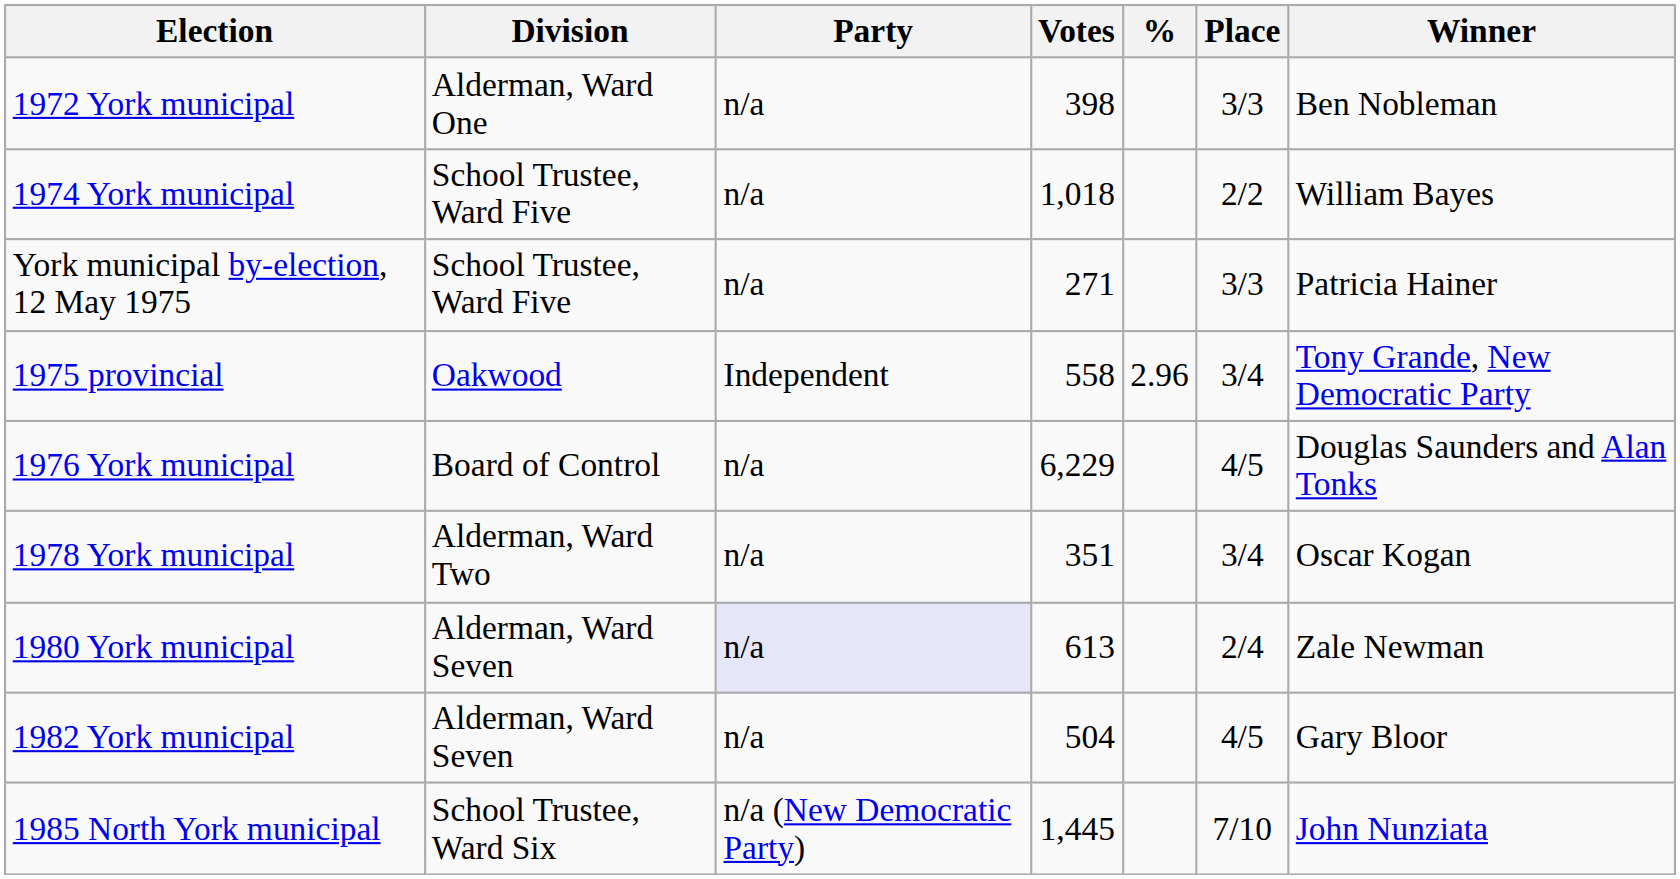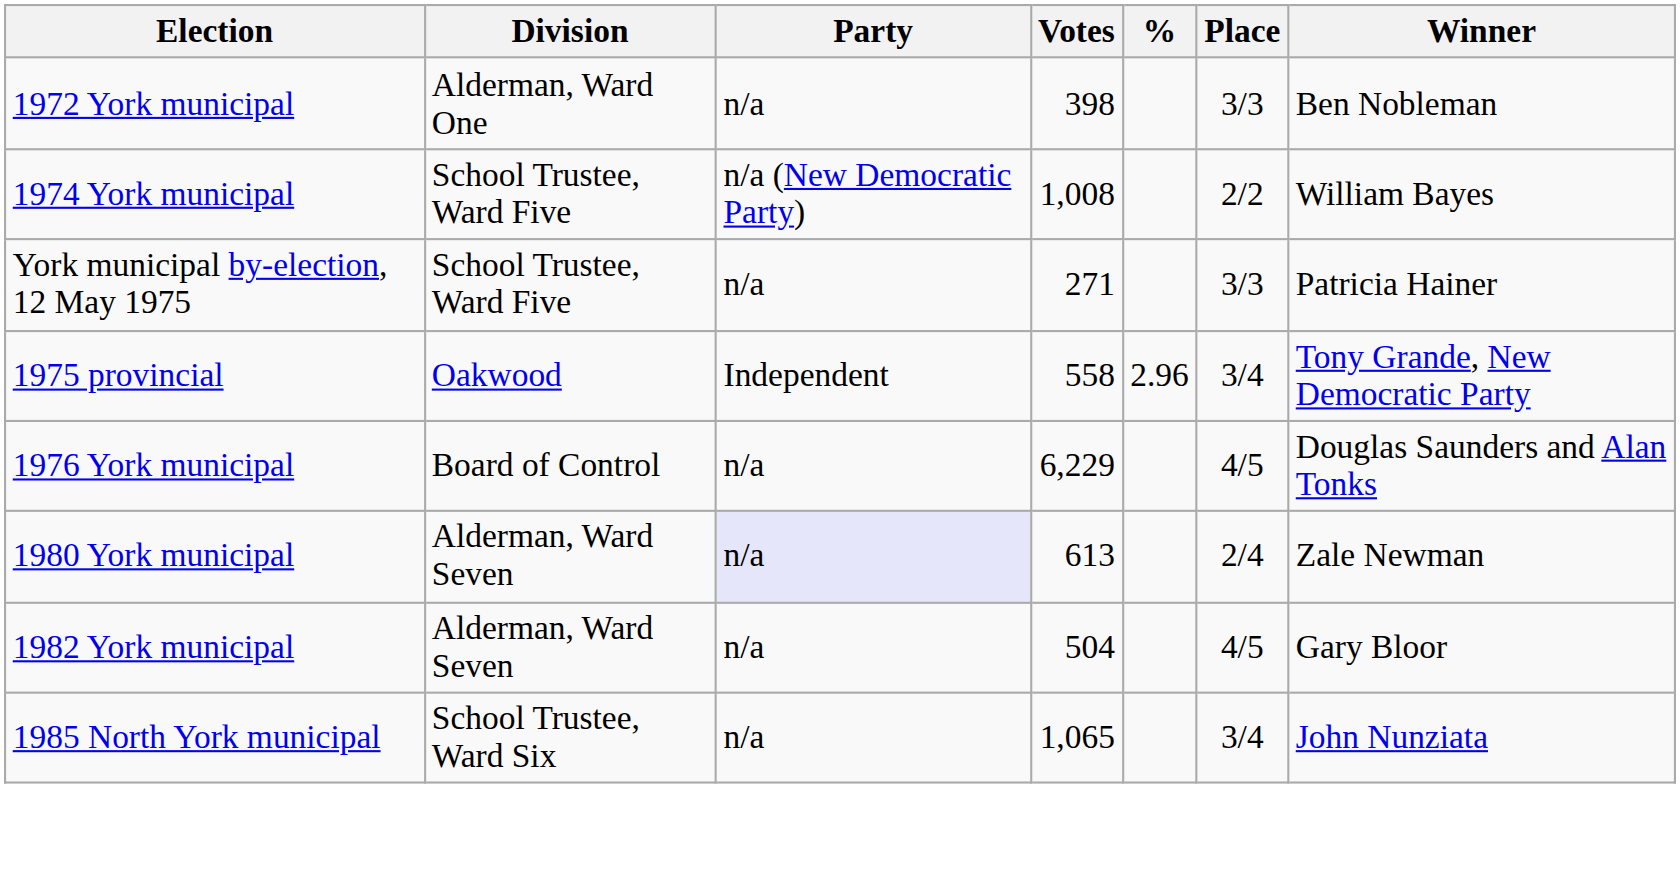1974 York municipal | Party: n/a -> n/a (New Democratic Party)
1974 York municipal | Votes: 1,018 -> 1,008
- row: 1978 York municipal | Alderman, Ward Two | n/a | 351 | 3/4 | Oscar Kogan
1985 North York municipal | Party: n/a (New Democratic Party) -> n/a
1985 North York municipal | Votes: 1,445 -> 1,065
1985 North York municipal | Place: 7/10 -> 3/4
